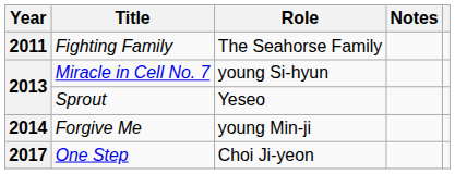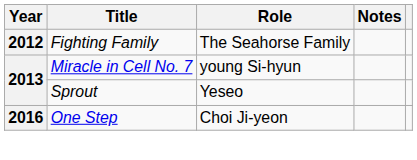Fighting Family | Year: 2011 -> 2012
- row: 2014 | Forgive Me | young Min-ji
One Step | Year: 2017 -> 2016
